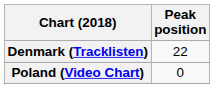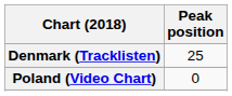Denmark (Tracklisten) | Peak position: 22 -> 25
